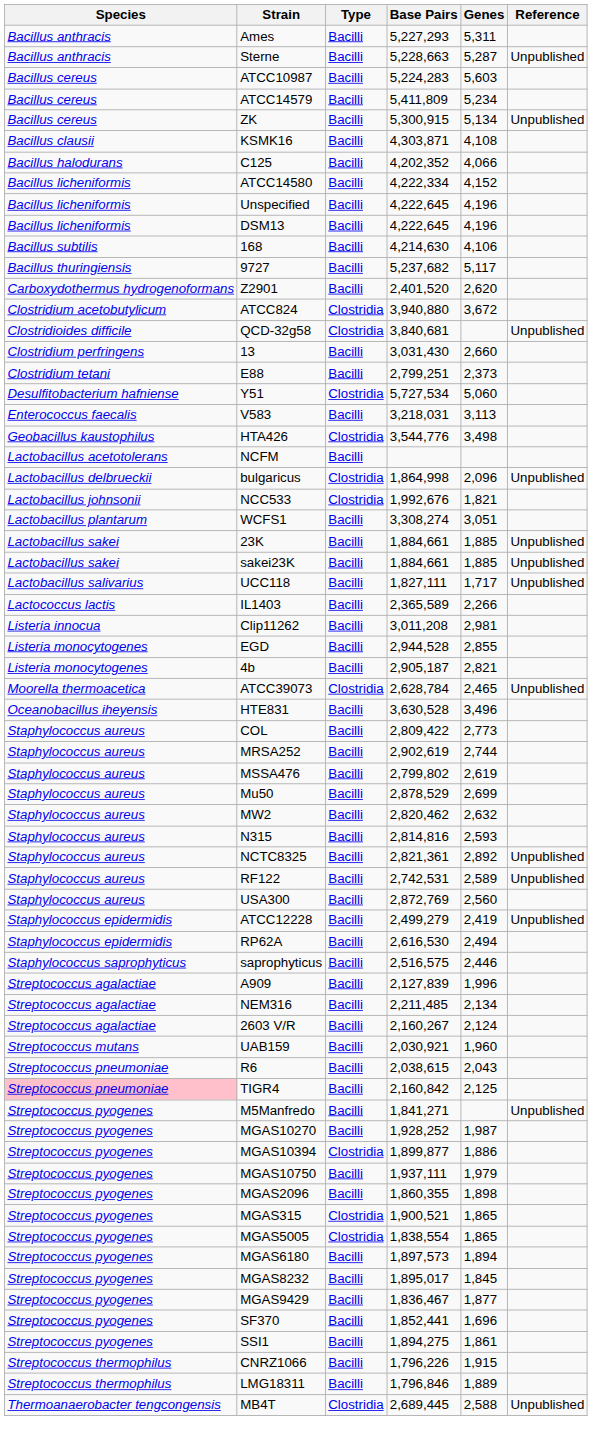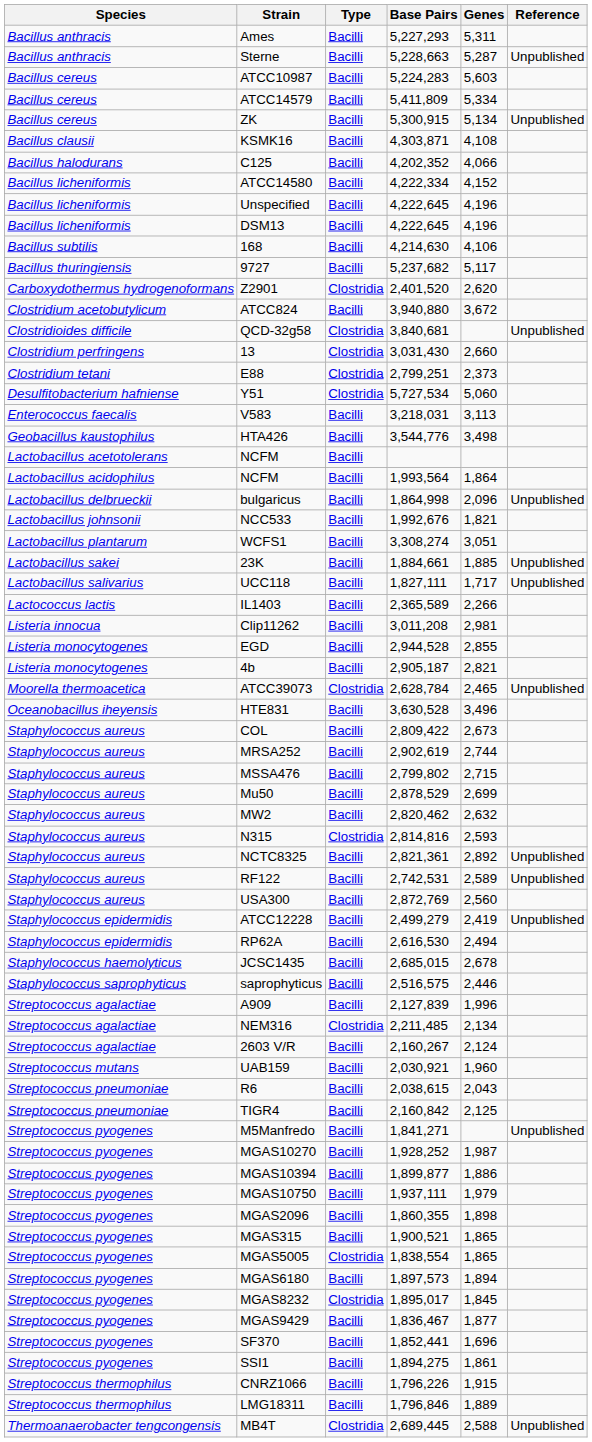ATCC14579 | Genes: 5,234 -> 5,334
Z2901 | Type: Bacilli -> Clostridia
ATCC824 | Type: Clostridia -> Bacilli
13 | Type: Bacilli -> Clostridia
E88 | Type: Bacilli -> Clostridia
HTA426 | Type: Clostridia -> Bacilli
+ row: Lactobacillus acidophilus | NCFM | Bacilli | 1,993,564 | 1,864
bulgaricus | Type: Clostridia -> Bacilli
NCC533 | Type: Clostridia -> Bacilli
- row: Lactobacillus sakei | sakei23K | Bacilli | 1,884,661 | 1,885 | Unpublished
COL | Genes: 2,773 -> 2,673
MSSA476 | Genes: 2,619 -> 2,715
N315 | Type: Bacilli -> Clostridia
+ row: Staphylococcus haemolyticus | JCSC1435 | Bacilli | 2,685,015 | 2,678
NEM316 | Type: Bacilli -> Clostridia
TIGR4 | Species: pink background -> no background
MGAS10394 | Type: Clostridia -> Bacilli
MGAS315 | Type: Clostridia -> Bacilli
MGAS8232 | Type: Bacilli -> Clostridia
